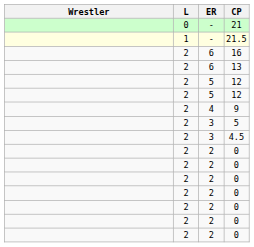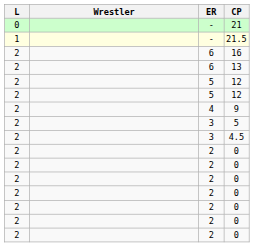columns swapped: Wrestler <-> L
